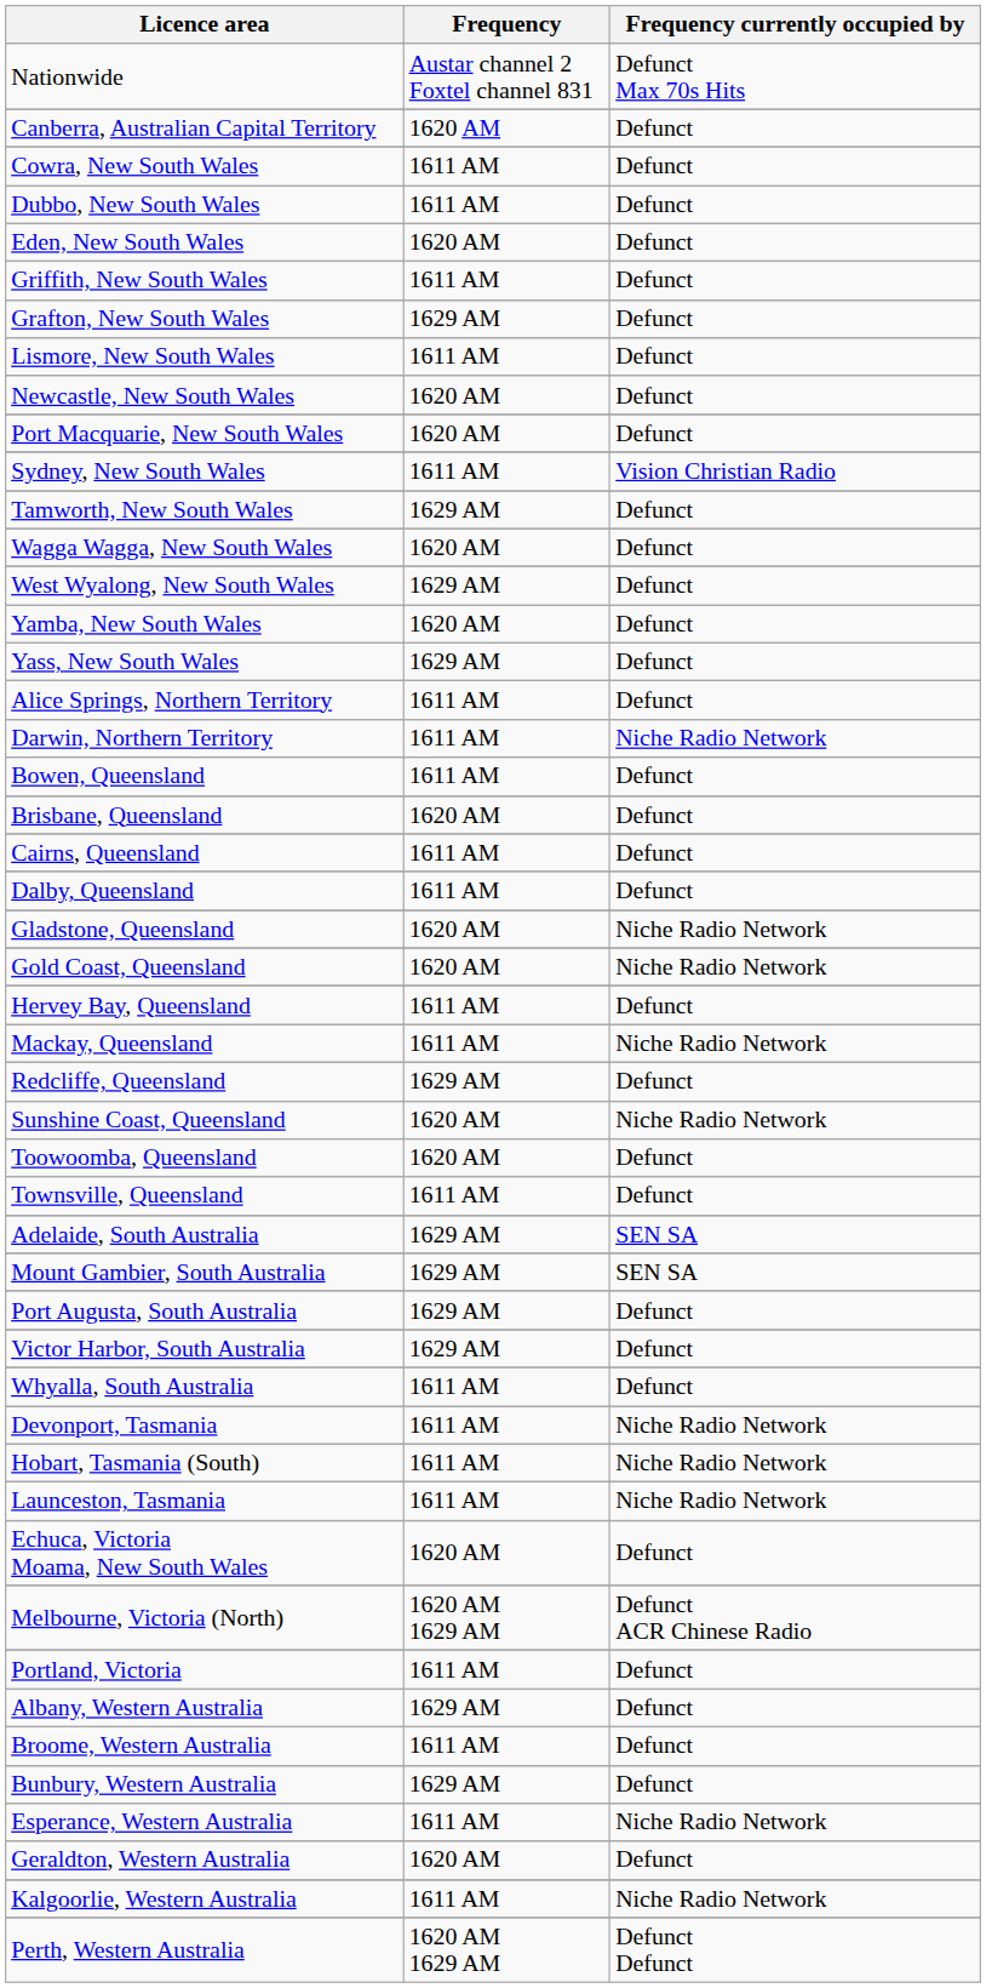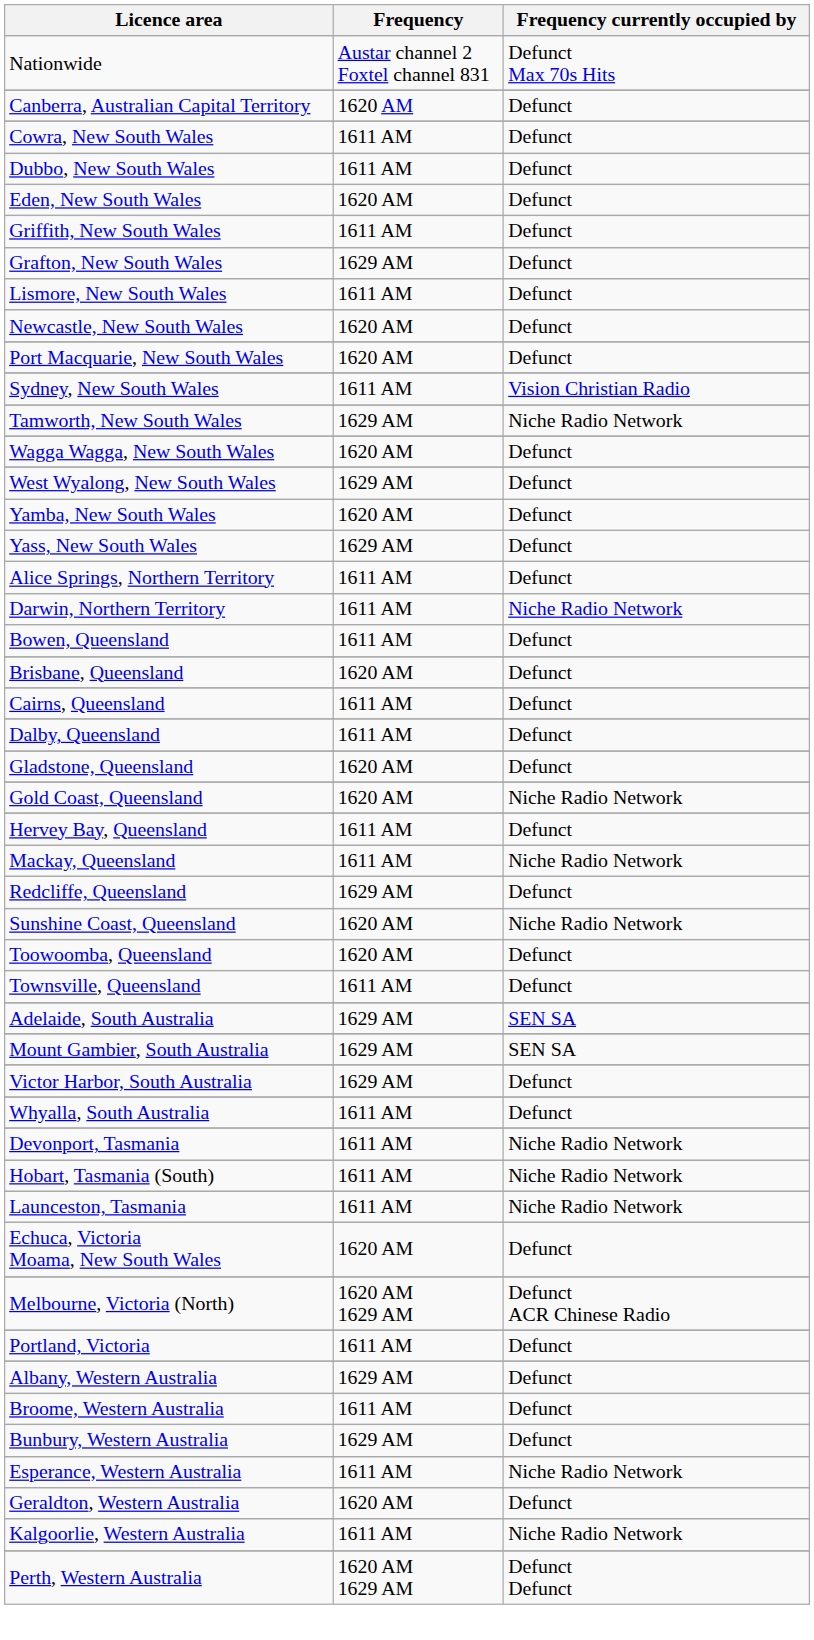Tamworth, New South Wales | Frequency currently occupied by: Defunct -> Niche Radio Network
Gladstone, Queensland | Frequency currently occupied by: Niche Radio Network -> Defunct
- row: Port Augusta, South Australia | 1629 AM | Defunct
